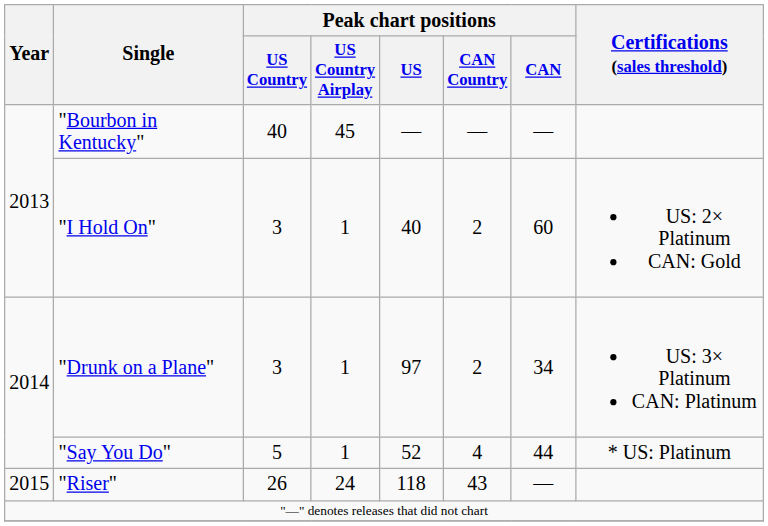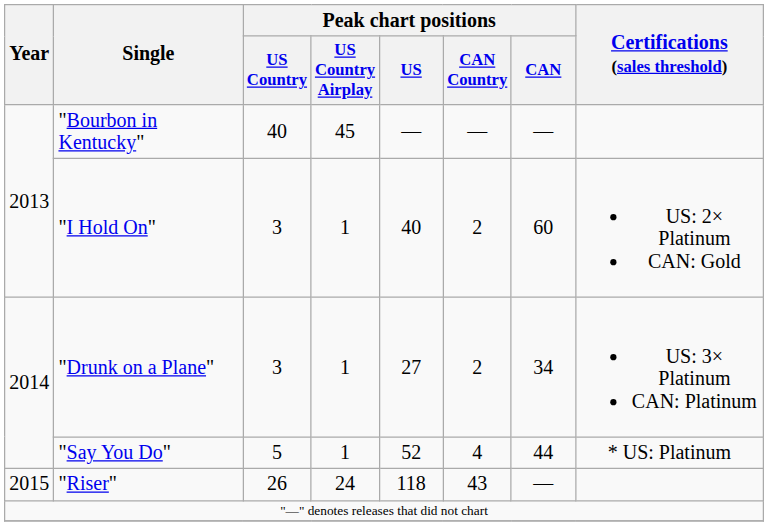"Drunk on a Plane" | Peak chart positions / US: 97 -> 27
